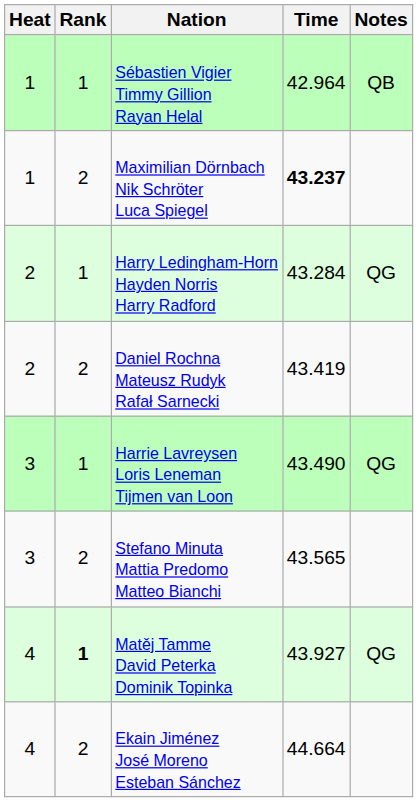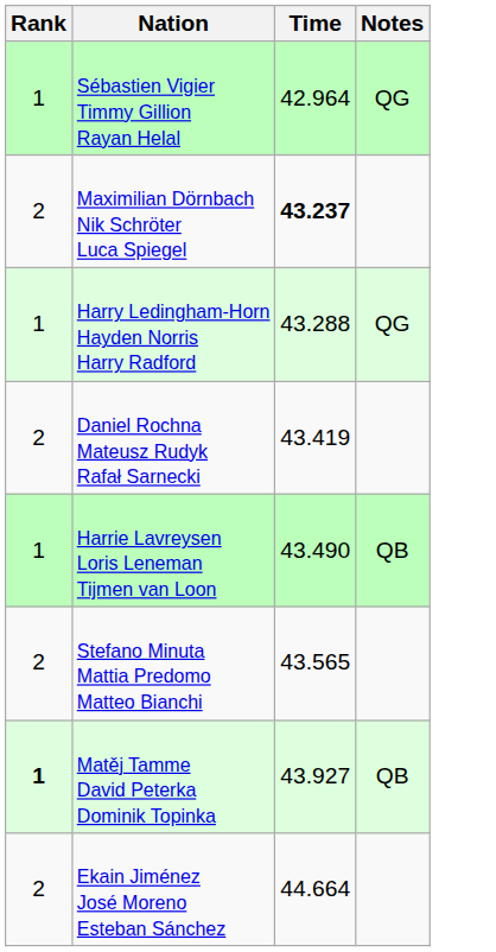- column: Heat | 1 | 1 | 2 | 2 | 3 | 3 | 4 | 4
Sébastien Vigier Timmy Gillion Rayan Helal | Notes: QB -> QG
Harry Ledingham-Horn Hayden Norris Harry Radford | Time: 43.284 -> 43.288
Harrie Lavreysen Loris Leneman Tijmen van Loon | Notes: QG -> QB
Matěj Tamme David Peterka Dominik Topinka | Notes: QG -> QB
